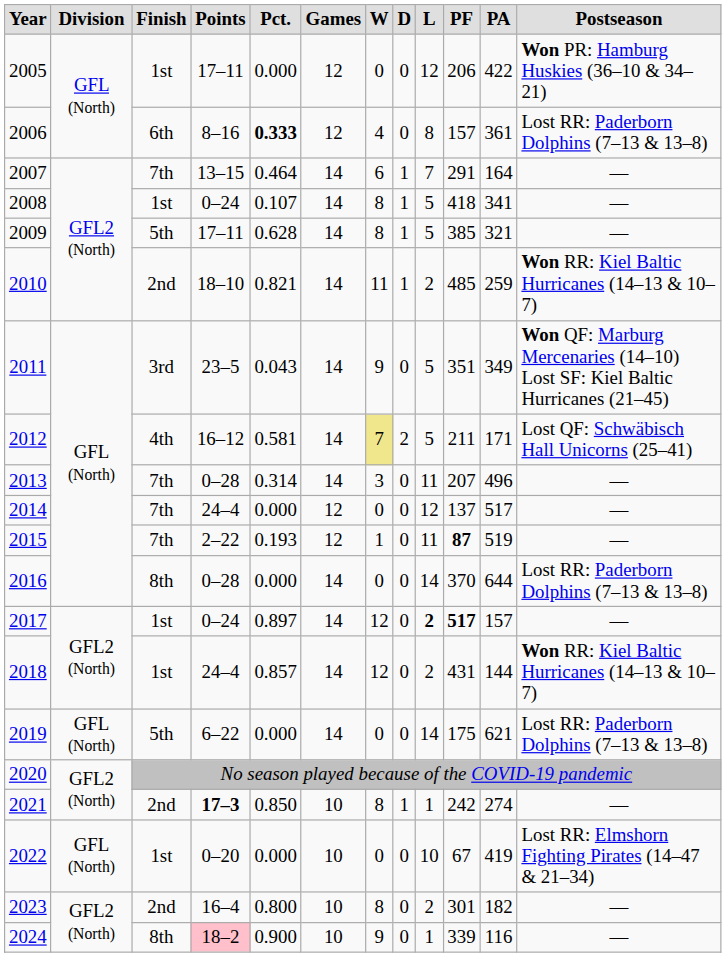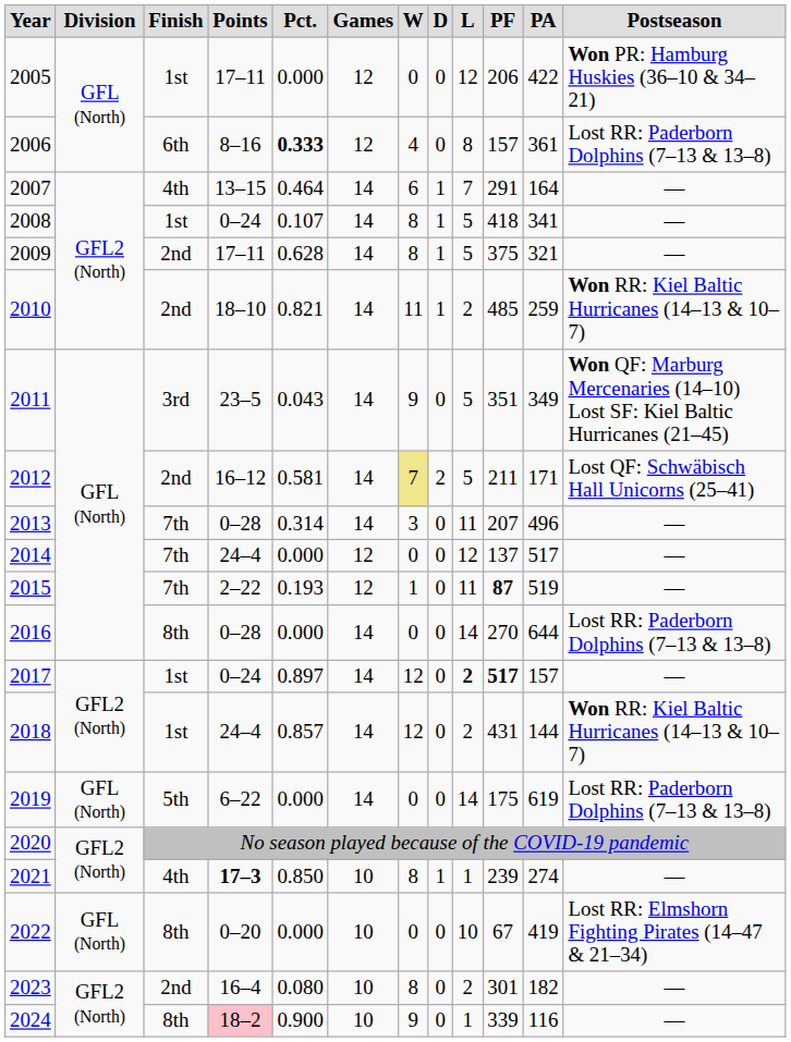2007 | column 3: 7th -> 4th
2009 | column 3: 5th -> 2nd
2009 | column 10: 385 -> 375
2012 | column 3: 4th -> 2nd
2016 | column 10: 370 -> 270
2019 | column 11: 621 -> 619
2021 | column 3: 2nd -> 4th
2021 | column 10: 242 -> 239
2022 | column 3: 1st -> 8th
2023 | column 5: 0.800 -> 0.080
